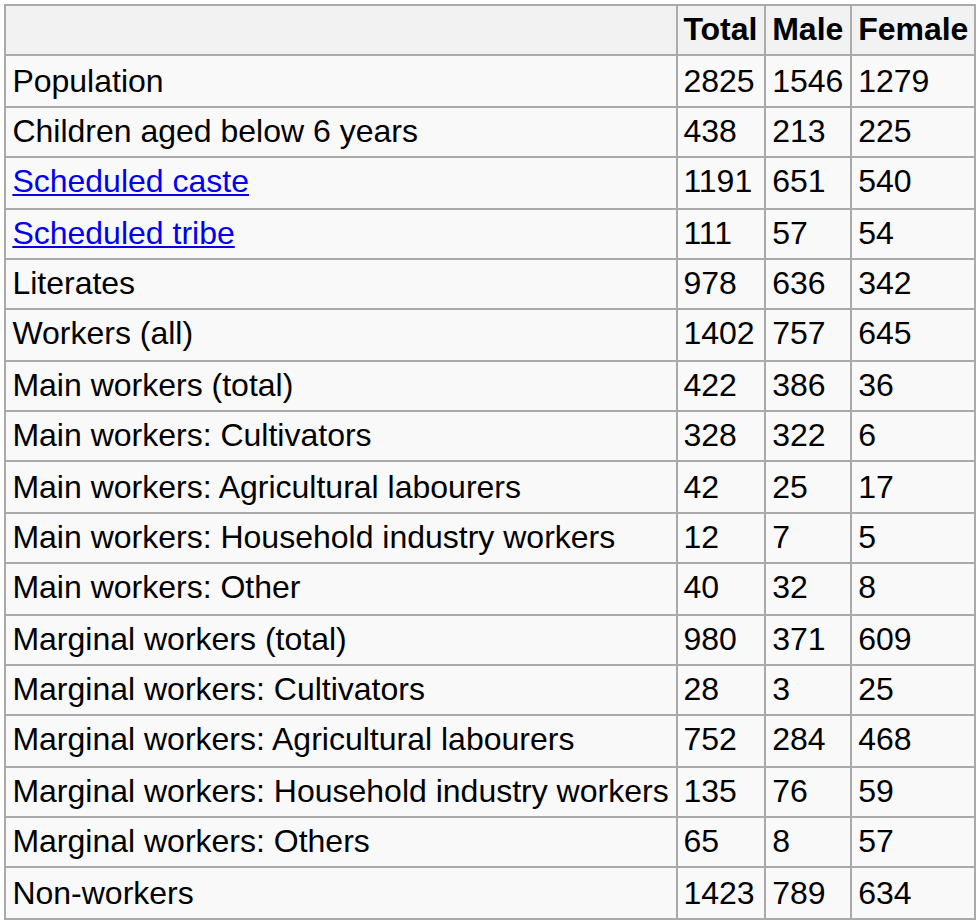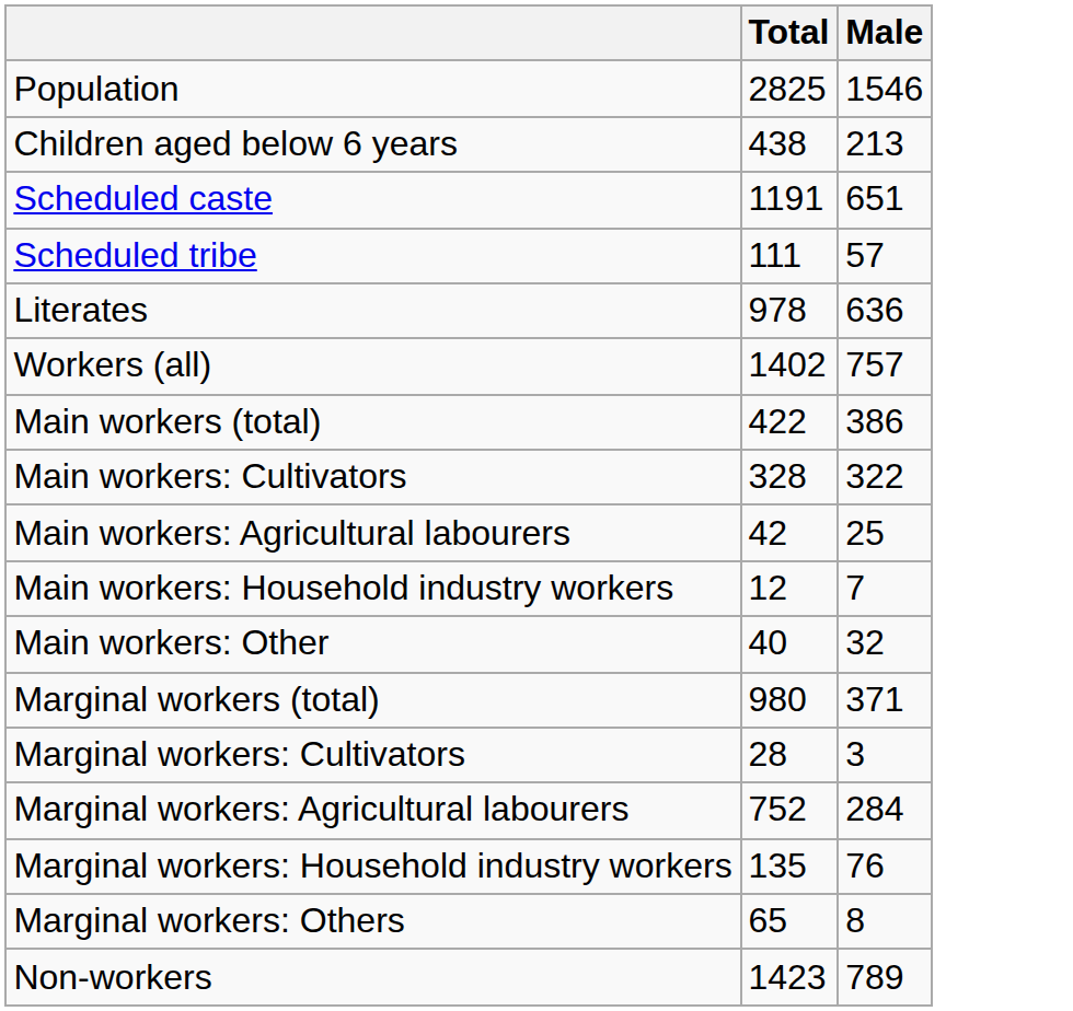- column: Female | 1279 | 225 | 540 | 54 | 342 | 645 | 36 | 6 | 17 | 5 | 8 | 609 | 25 | 468 | 59 | 57 | 634
